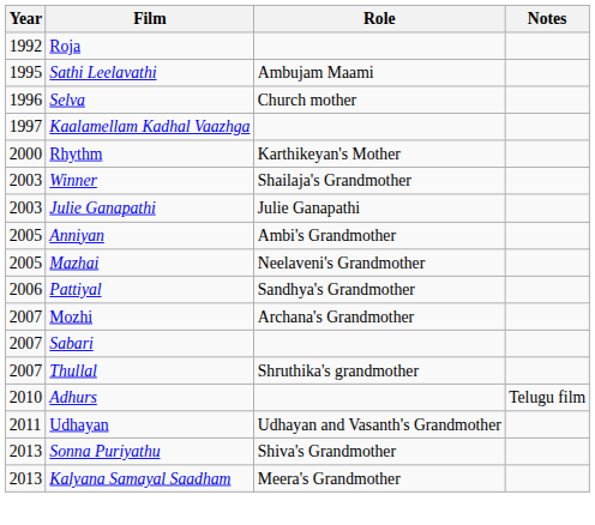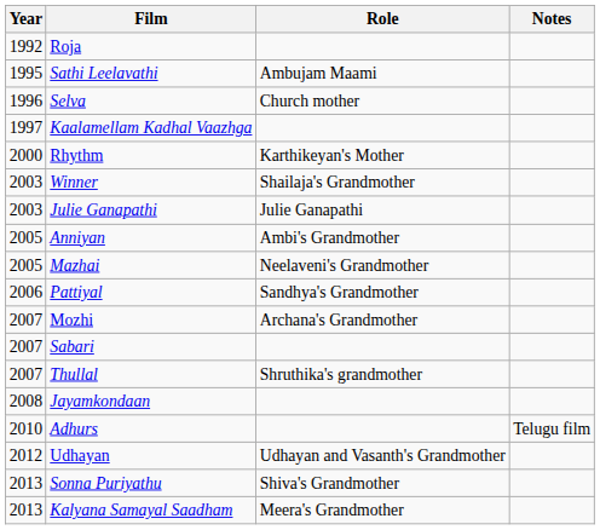+ row: 2008 | Jayamkondaan
Udhayan | Year: 2011 -> 2012
